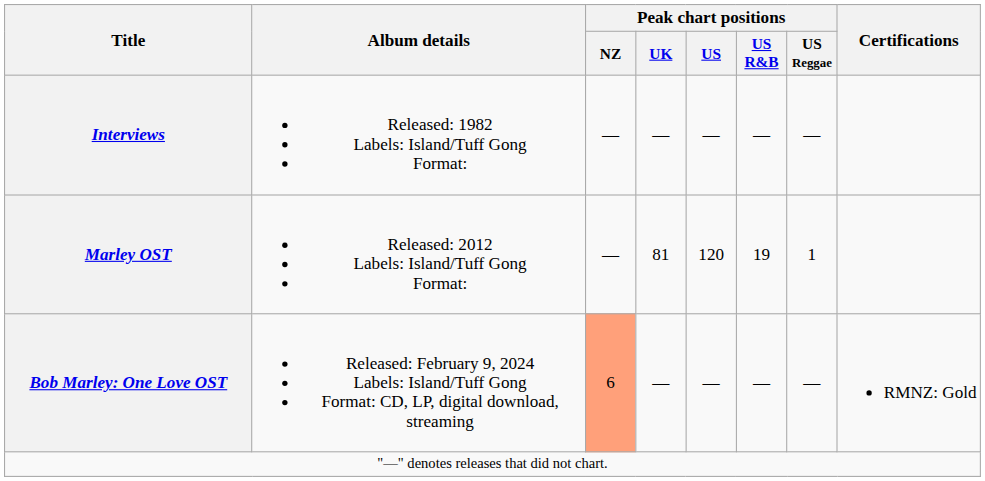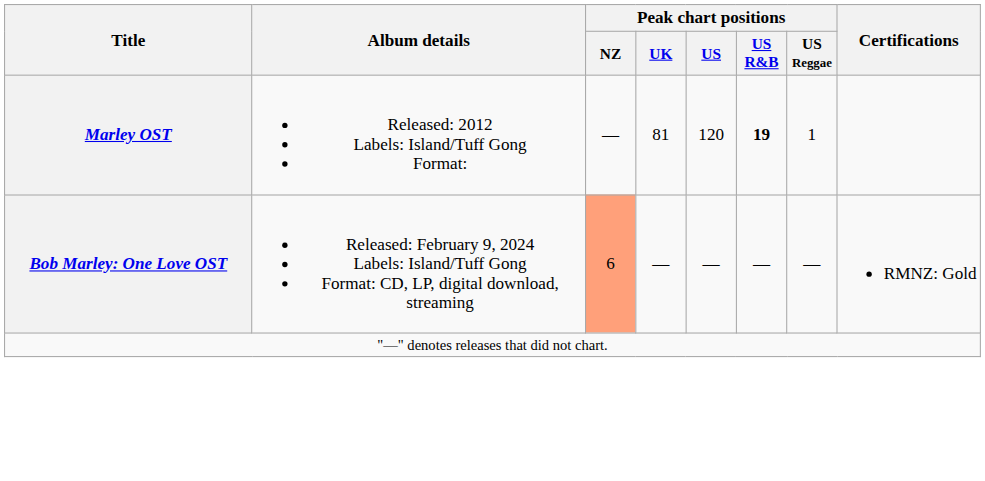- row: Interviews | Released: 1982 Labels: Island/Tuff Gong Format: | — | — | — | — | —
Marley OST | Peak chart positions / US R&B: normal -> bold
